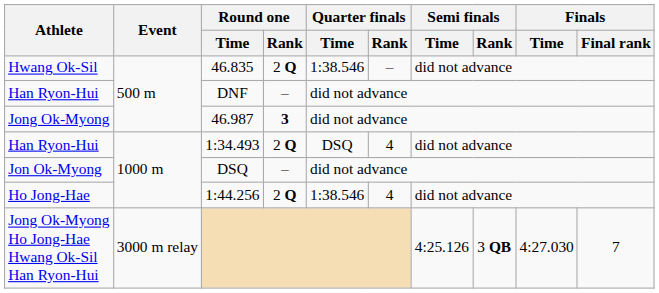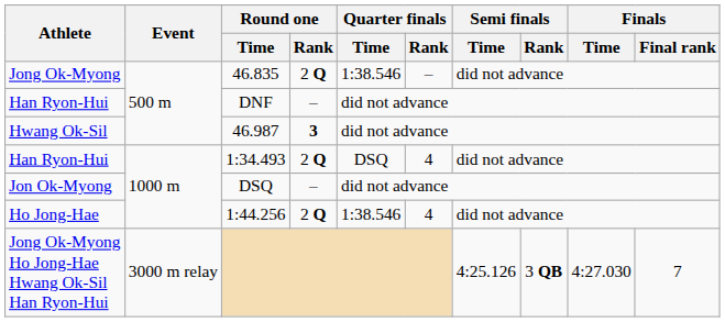46.835 | Athlete: Hwang Ok-Sil -> Jong Ok-Myong
46.987 | Athlete: Jong Ok-Myong -> Hwang Ok-Sil
